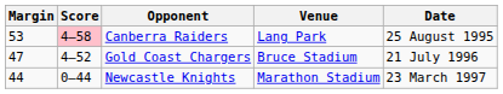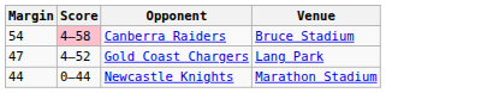- column: Date | 25 August 1995 | 21 July 1996 | 23 March 1997
Canberra Raiders | Margin: 53 -> 54
Canberra Raiders | Venue: Lang Park -> Bruce Stadium
Gold Coast Chargers | Venue: Bruce Stadium -> Lang Park
